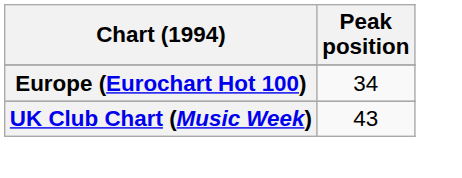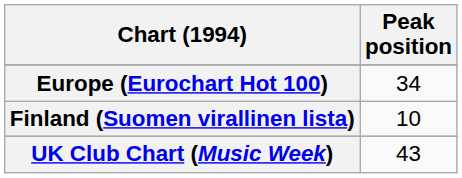+ row: Finland (Suomen virallinen lista) | 10
